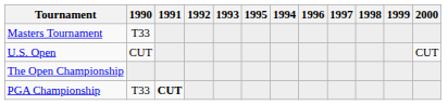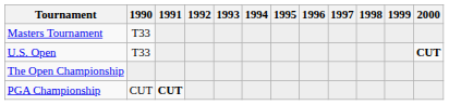columns swapped: 1994 <-> 1995
U.S. Open | 1990: CUT -> T33
U.S. Open | 2000: normal -> bold
PGA Championship | 1990: T33 -> CUT
